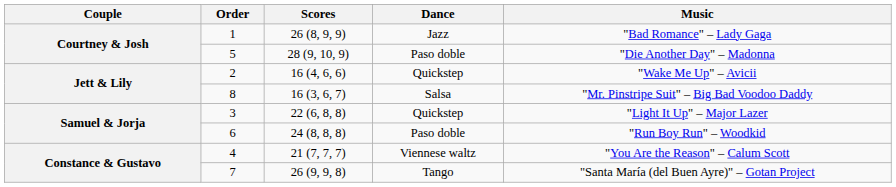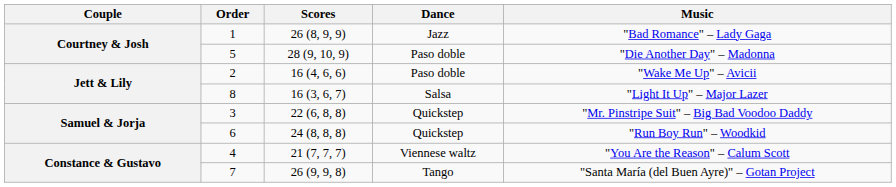2 | Dance: Quickstep -> Paso doble
8 | Music: "Mr. Pinstripe Suit" – Big Bad Voodoo Daddy -> "Light It Up" – Major Lazer
3 | Music: "Light It Up" – Major Lazer -> "Mr. Pinstripe Suit" – Big Bad Voodoo Daddy
6 | Dance: Paso doble -> Quickstep
